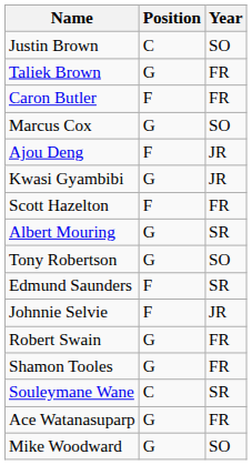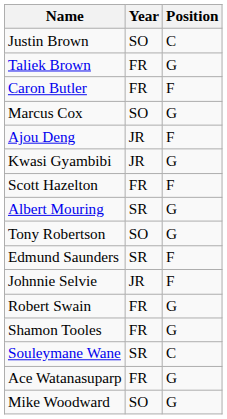columns swapped: Position <-> Year
